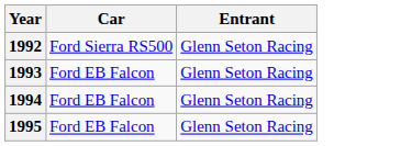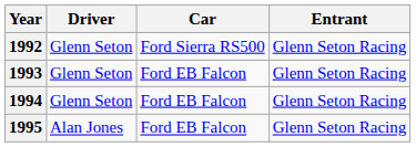+ column: Driver | Glenn Seton | Glenn Seton | Glenn Seton | Alan Jones
